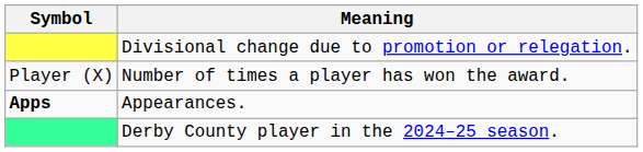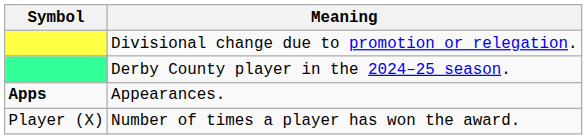rows swapped: Derby County player in the 2024–25 season. <-> Number of times a player has won the award.
